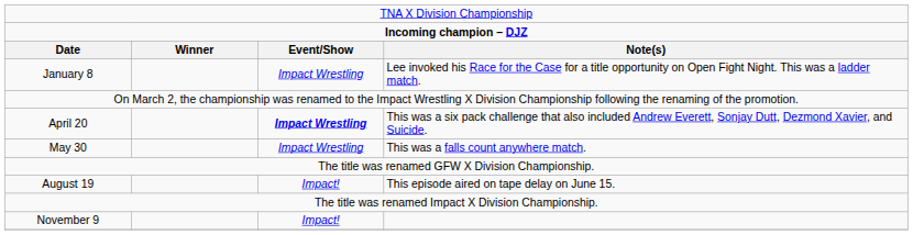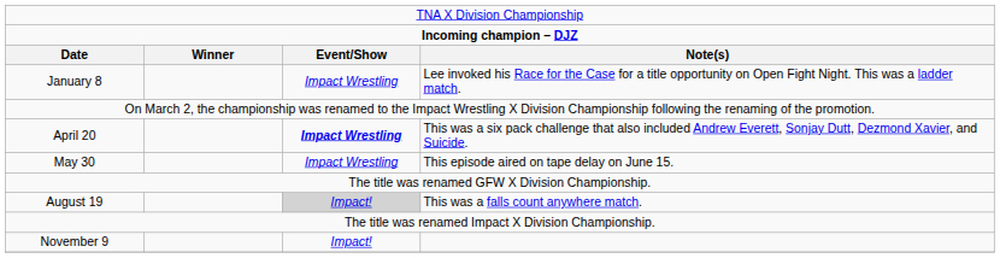May 30 | column 4: This was a falls count anywhere match. -> This episode aired on tape delay on June 15.
August 19 | column 3: no background -> lightgrey background
August 19 | column 4: This episode aired on tape delay on June 15. -> This was a falls count anywhere match.
